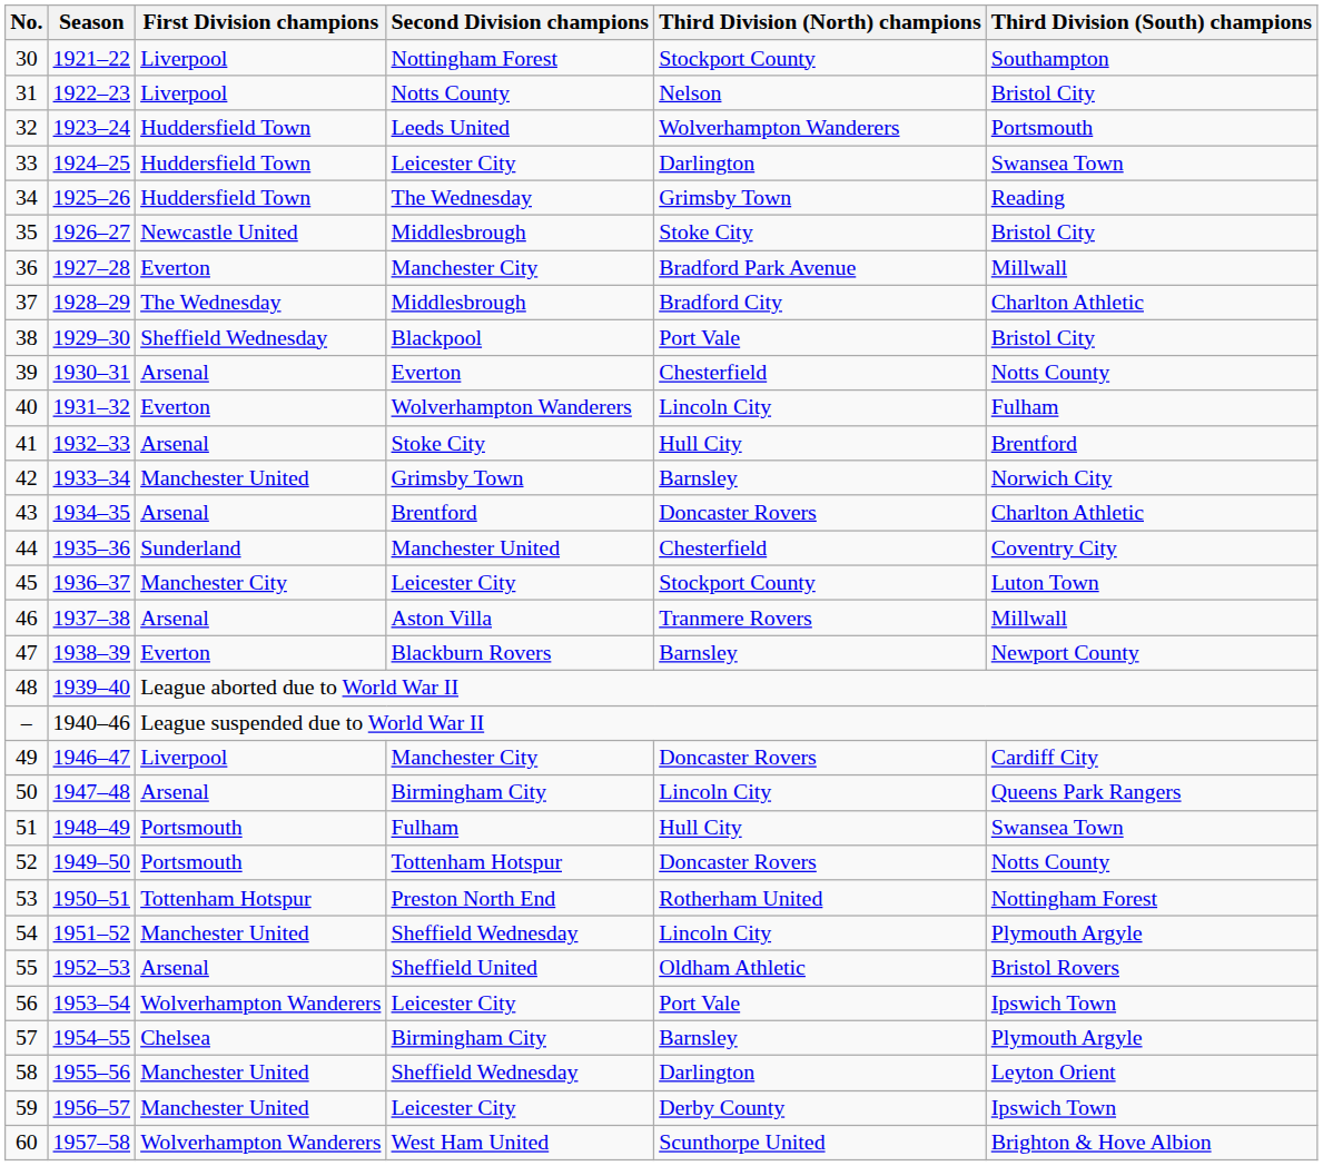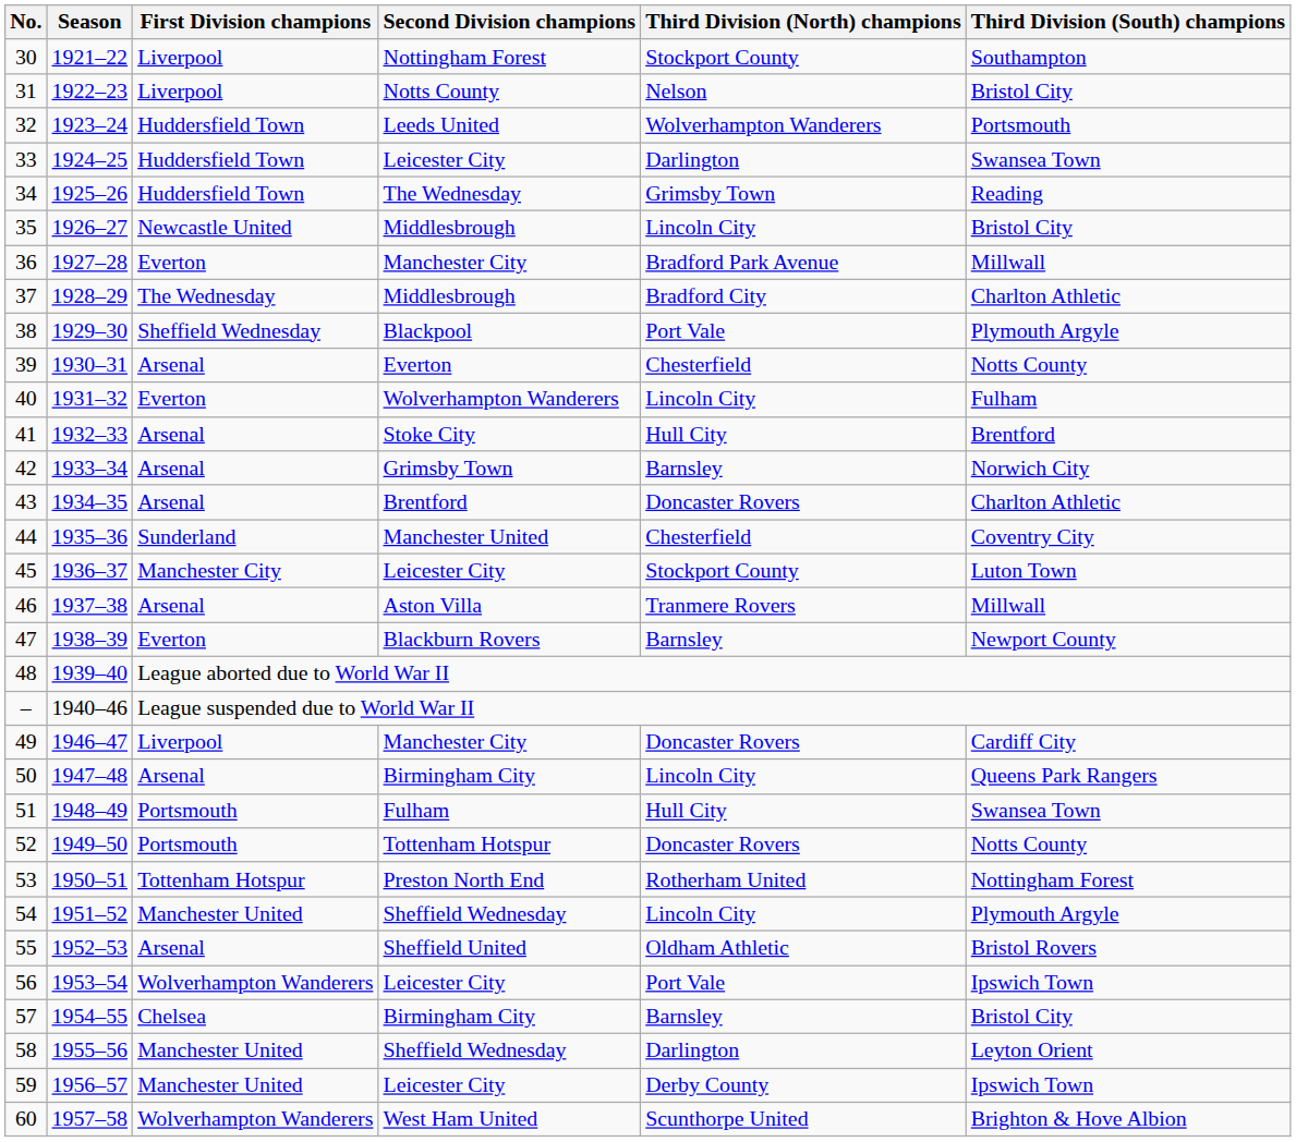35 | Third Division (North) champions: Stoke City -> Lincoln City
38 | Third Division (South) champions: Bristol City -> Plymouth Argyle
42 | First Division champions: Manchester United -> Arsenal
57 | Third Division (South) champions: Plymouth Argyle -> Bristol City
